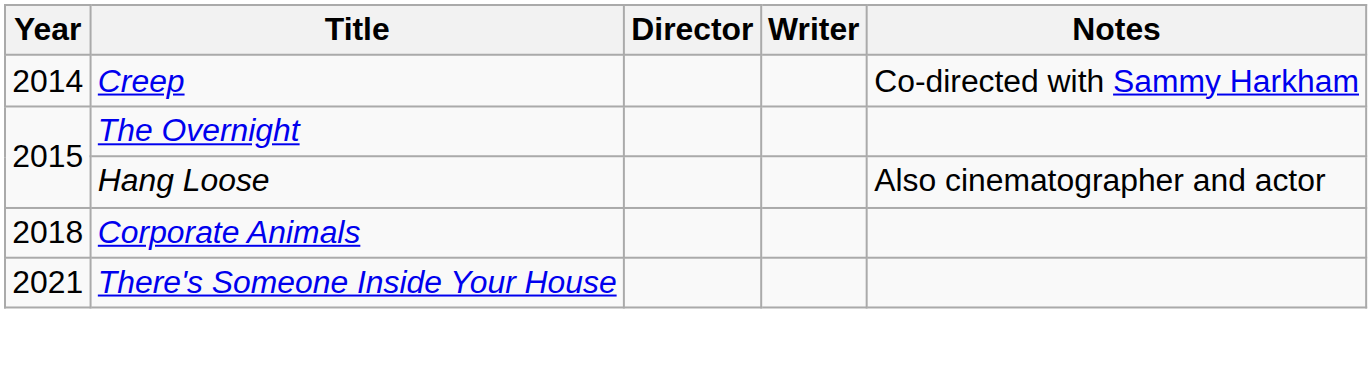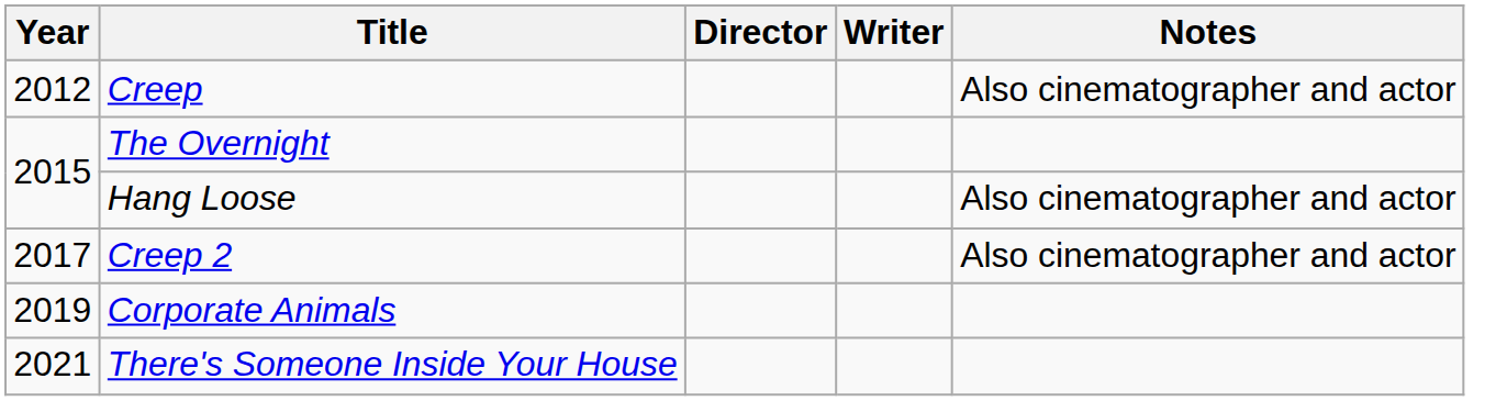Creep | Year: 2014 -> 2012
Creep | Notes: Co-directed with Sammy Harkham -> Also cinematographer and actor
+ row: 2017 | Creep 2 | Also cinematographer and actor
Corporate Animals | Year: 2018 -> 2019
